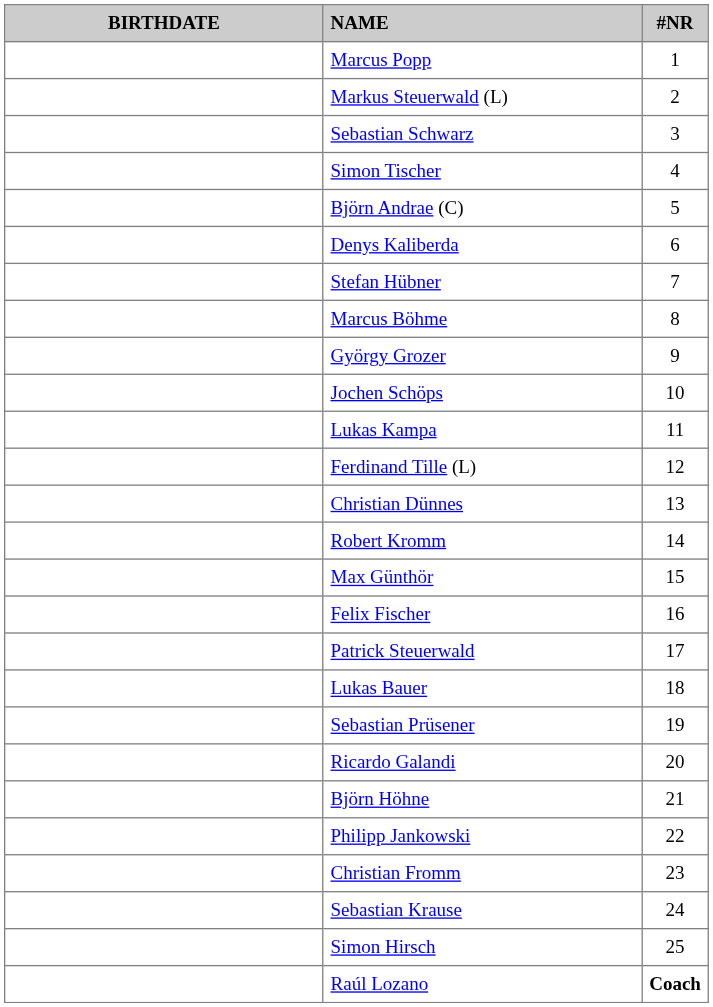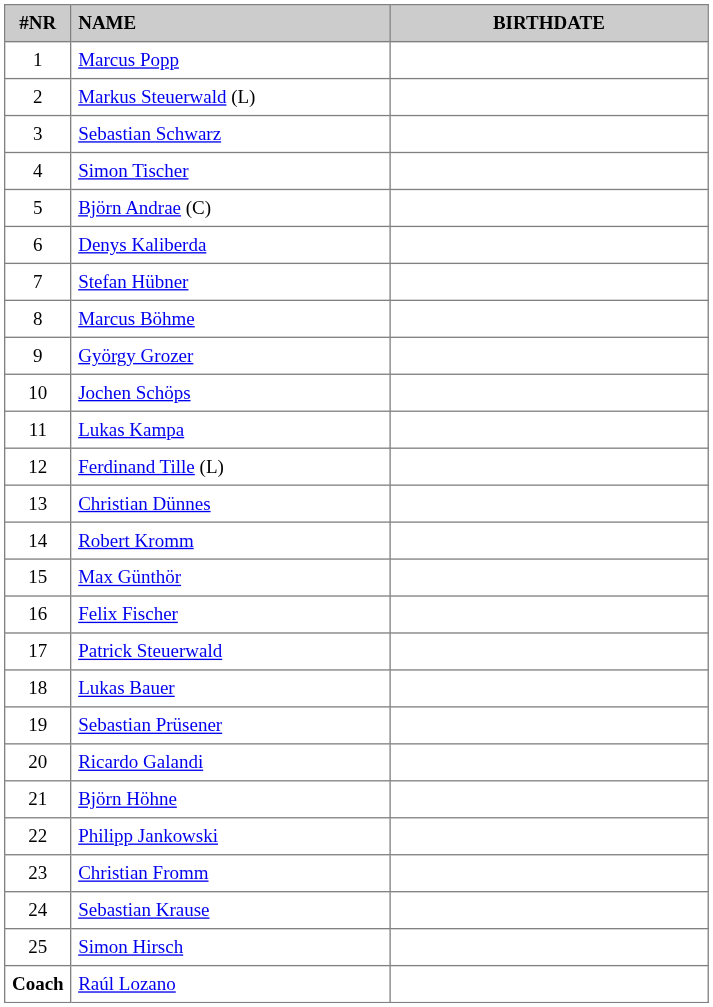columns swapped: #NR <-> BIRTHDATE
